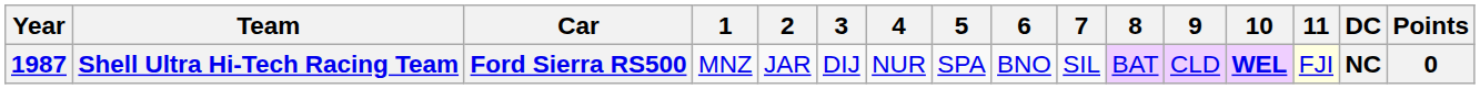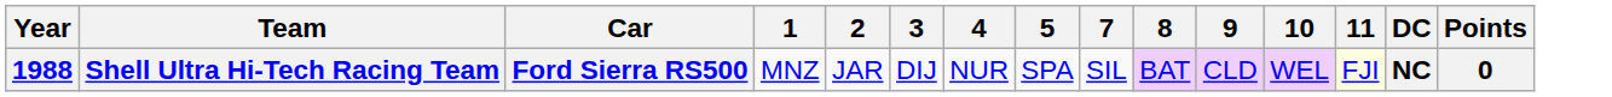- column: 6 | BNO
Shell Ultra Hi-Tech Racing Team | Year: 1987 -> 1988
Shell Ultra Hi-Tech Racing Team | 10: bold -> normal
